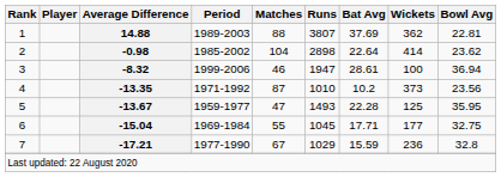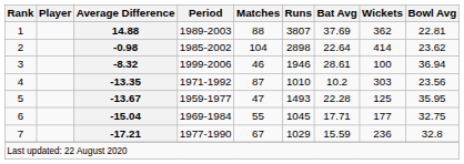3 | Runs: 1947 -> 1946
4 | Wickets: 373 -> 303
